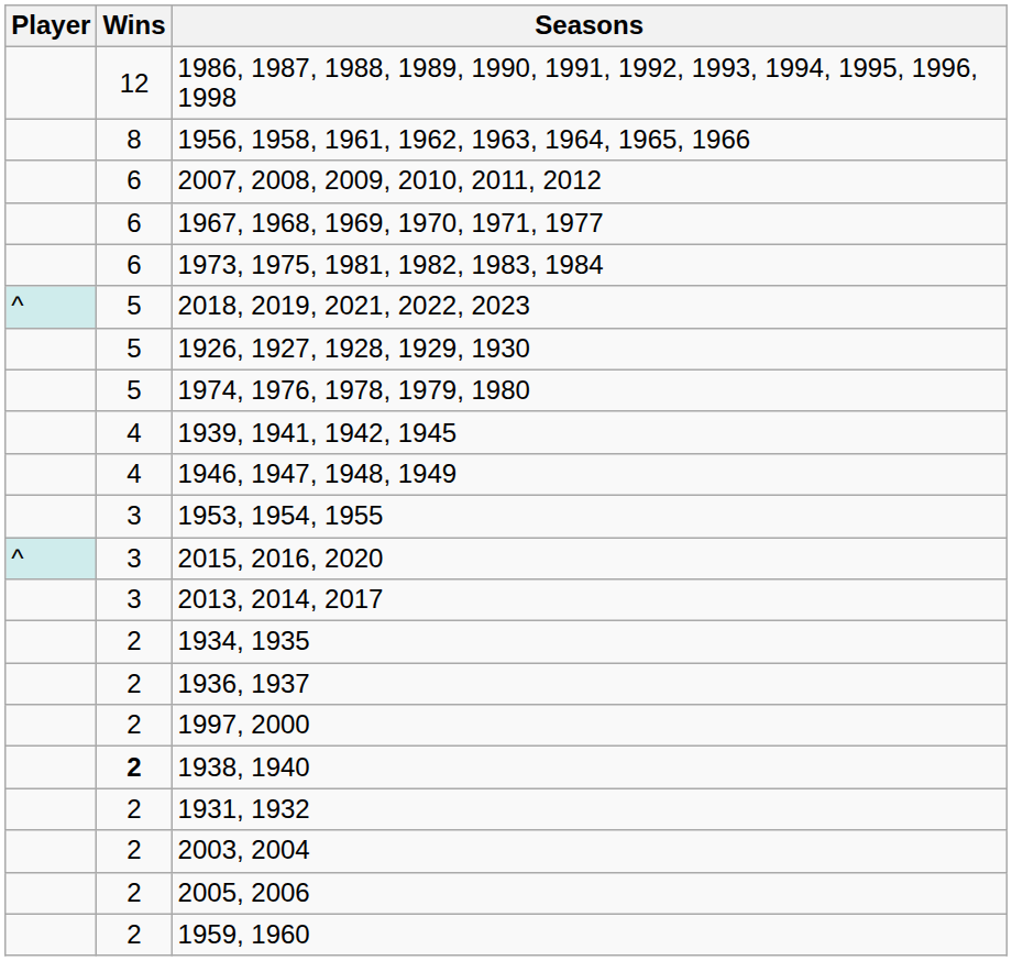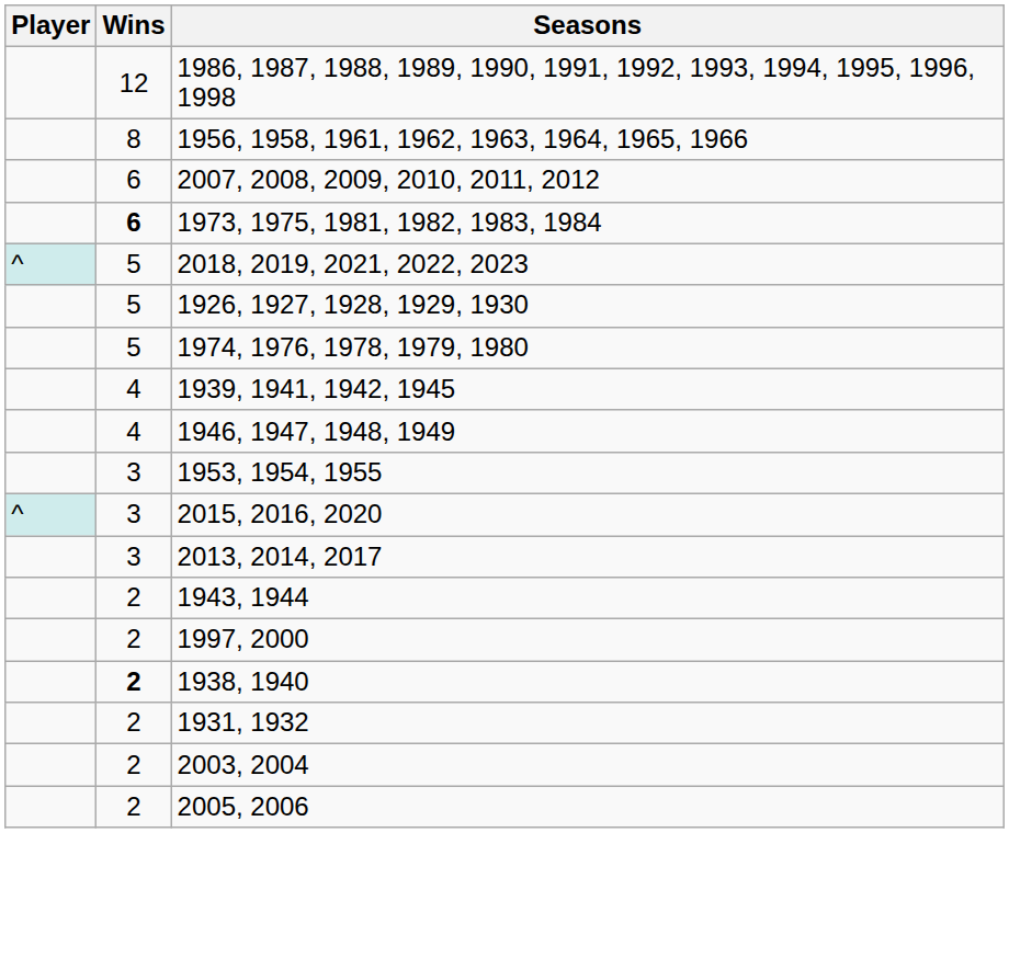- row: 6 | 1967, 1968, 1969, 1970, 1971, 1977
1973, 1975, 1981, 1982, 1983, 1984 | Wins: normal -> bold
+ row: 2 | 1943, 1944
- row: 2 | 1934, 1935
- row: 2 | 1936, 1937
- row: 2 | 1959, 1960
